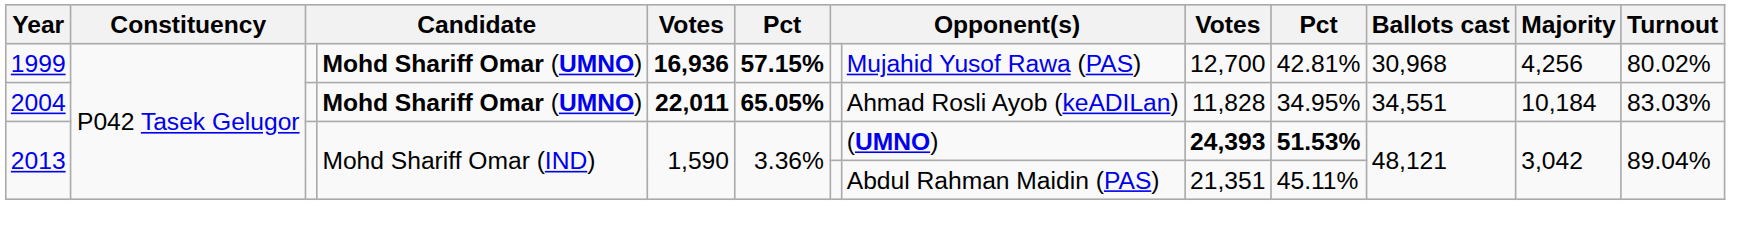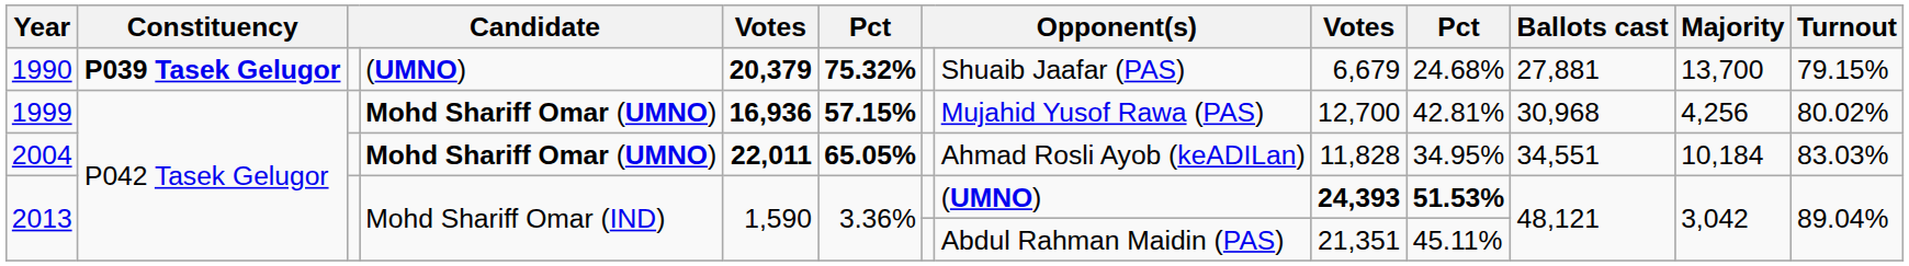+ row: 1990 | P039 Tasek Gelugor | (UMNO) | 20,379 | 75.32% | Shuaib Jaafar (PAS) | 6,679 | 24.68% | 27,881 | 13,700 | 79.15%
